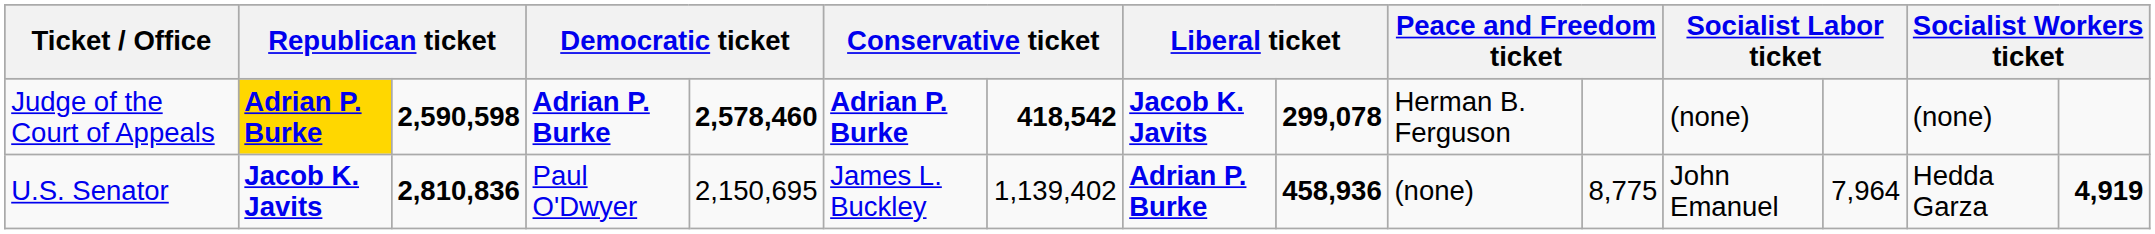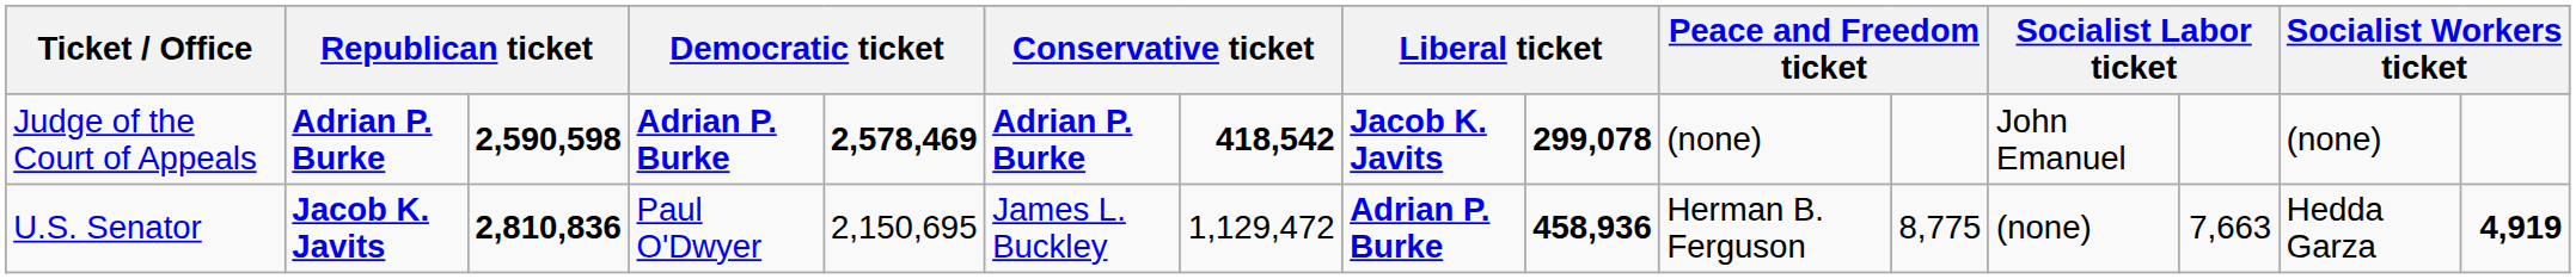Judge of the Court of Appeals | column 2: gold background -> no background
Judge of the Court of Appeals | column 5: 2,578,460 -> 2,578,469
Judge of the Court of Appeals | column 10: Herman B. Ferguson -> (none)
Judge of the Court of Appeals | column 12: (none) -> John Emanuel
U.S. Senator | column 7: 1,139,402 -> 1,129,472
U.S. Senator | column 10: (none) -> Herman B. Ferguson
U.S. Senator | column 12: John Emanuel -> (none)
U.S. Senator | column 13: 7,964 -> 7,663
